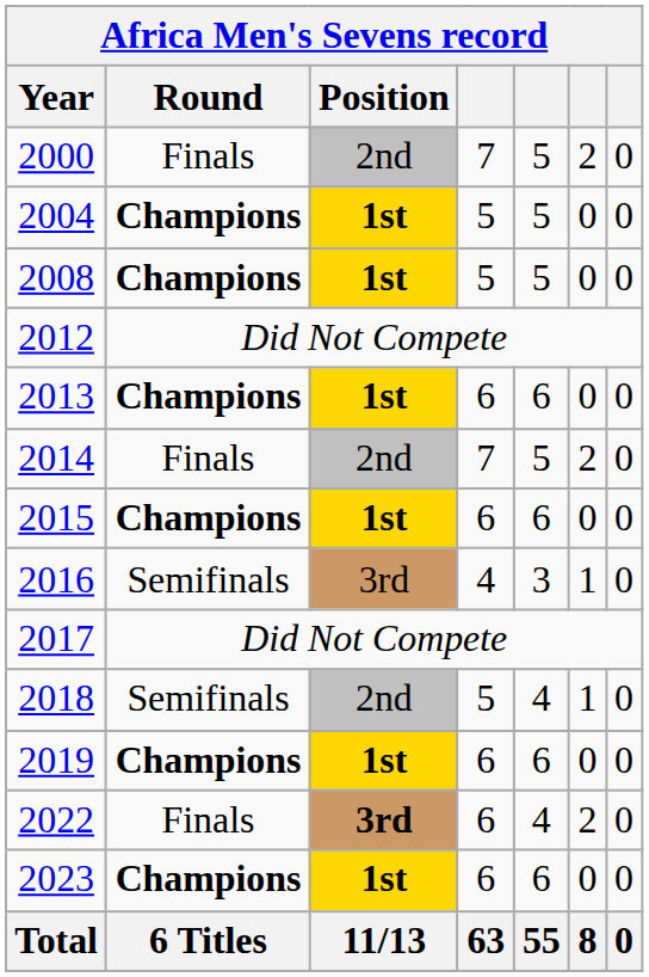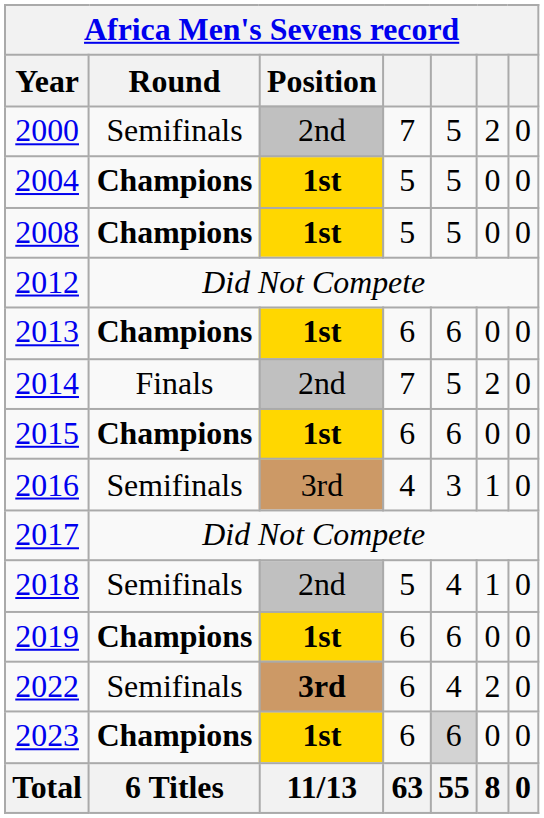2000 | Round: Finals -> Semifinals
2022 | Round: Finals -> Semifinals
2023 | column 5: no background -> lightgrey background
